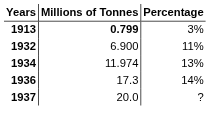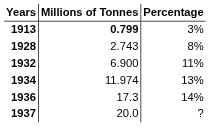+ row: 1928 | 2.743 | 8%
